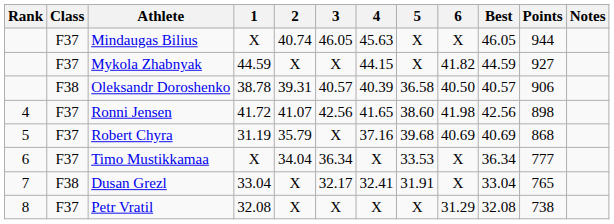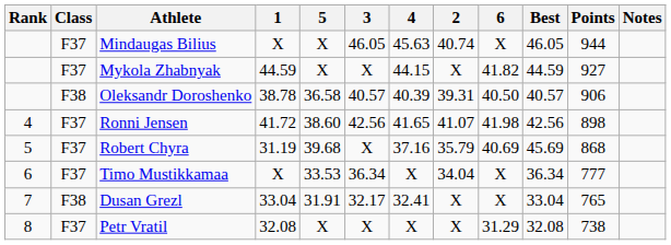columns swapped: 2 <-> 5
Robert Chyra | Best: 40.69 -> 45.69
